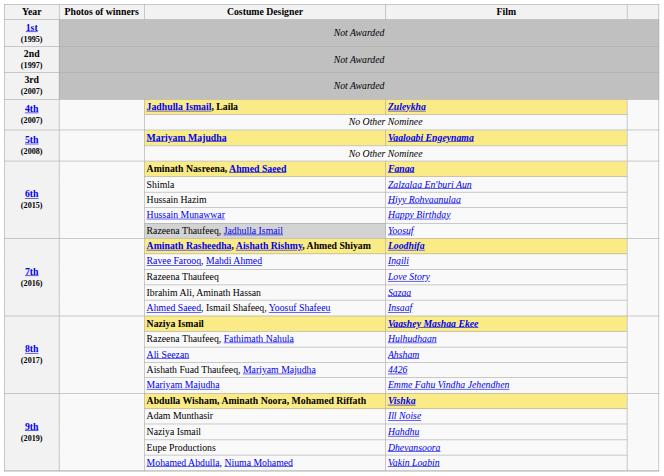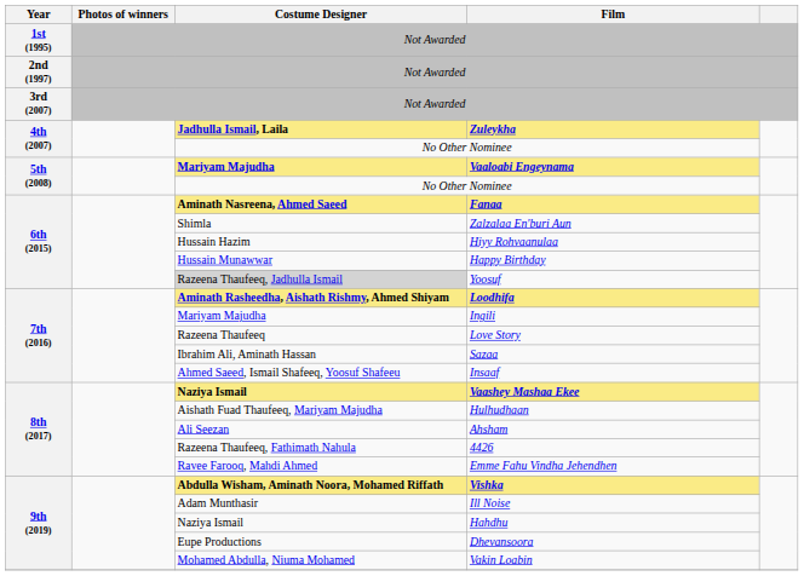Ingili | Costume Designer: Ravee Farooq, Mahdi Ahmed -> Mariyam Majudha
Hulhudhaan | Costume Designer: Razeena Thaufeeq, Fathimath Nahula -> Aishath Fuad Thaufeeq, Mariyam Majudha
4426 | Costume Designer: Aishath Fuad Thaufeeq, Mariyam Majudha -> Razeena Thaufeeq, Fathimath Nahula
Emme Fahu Vindha Jehendhen | Costume Designer: Mariyam Majudha -> Ravee Farooq, Mahdi Ahmed
